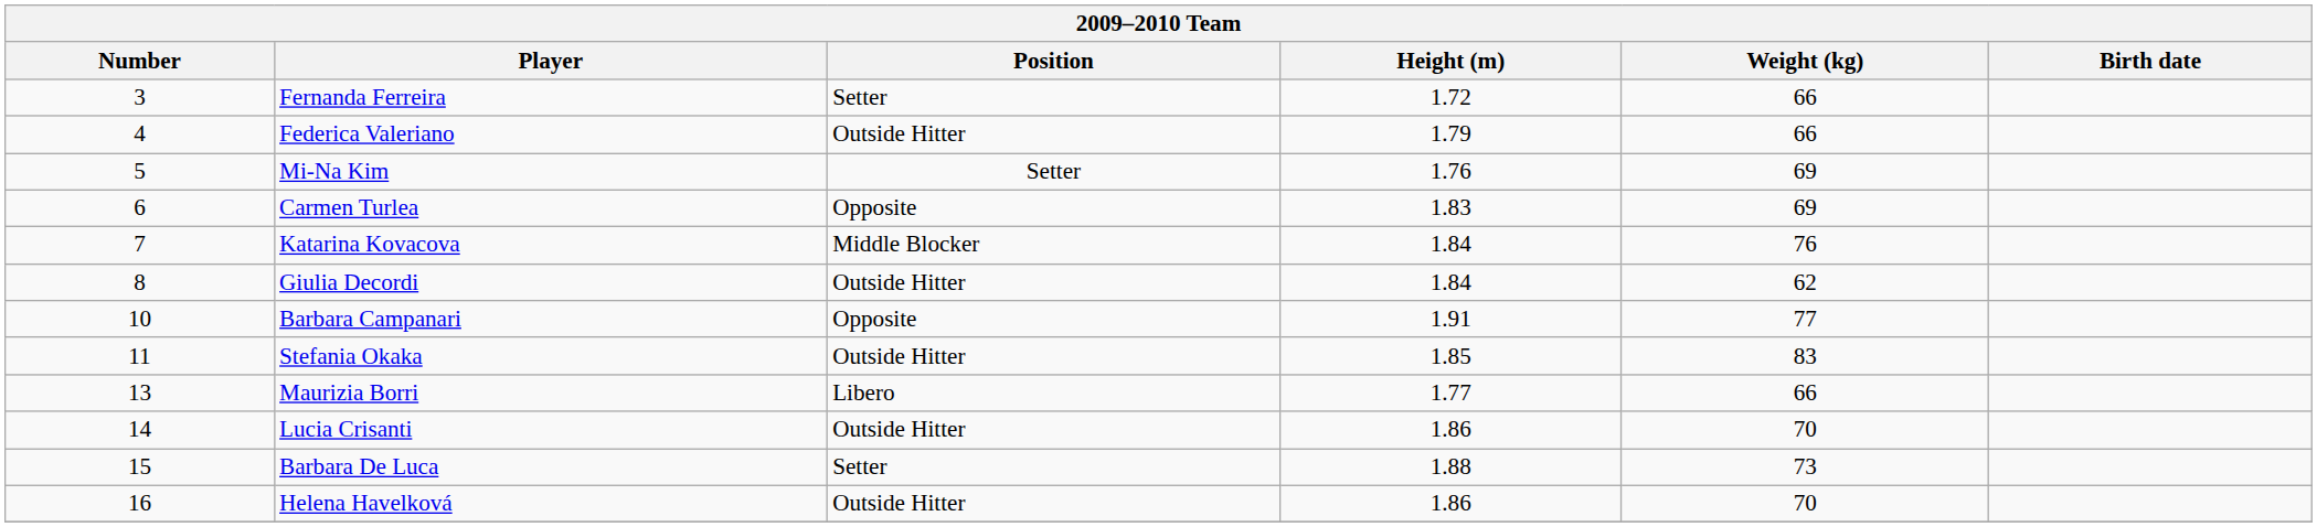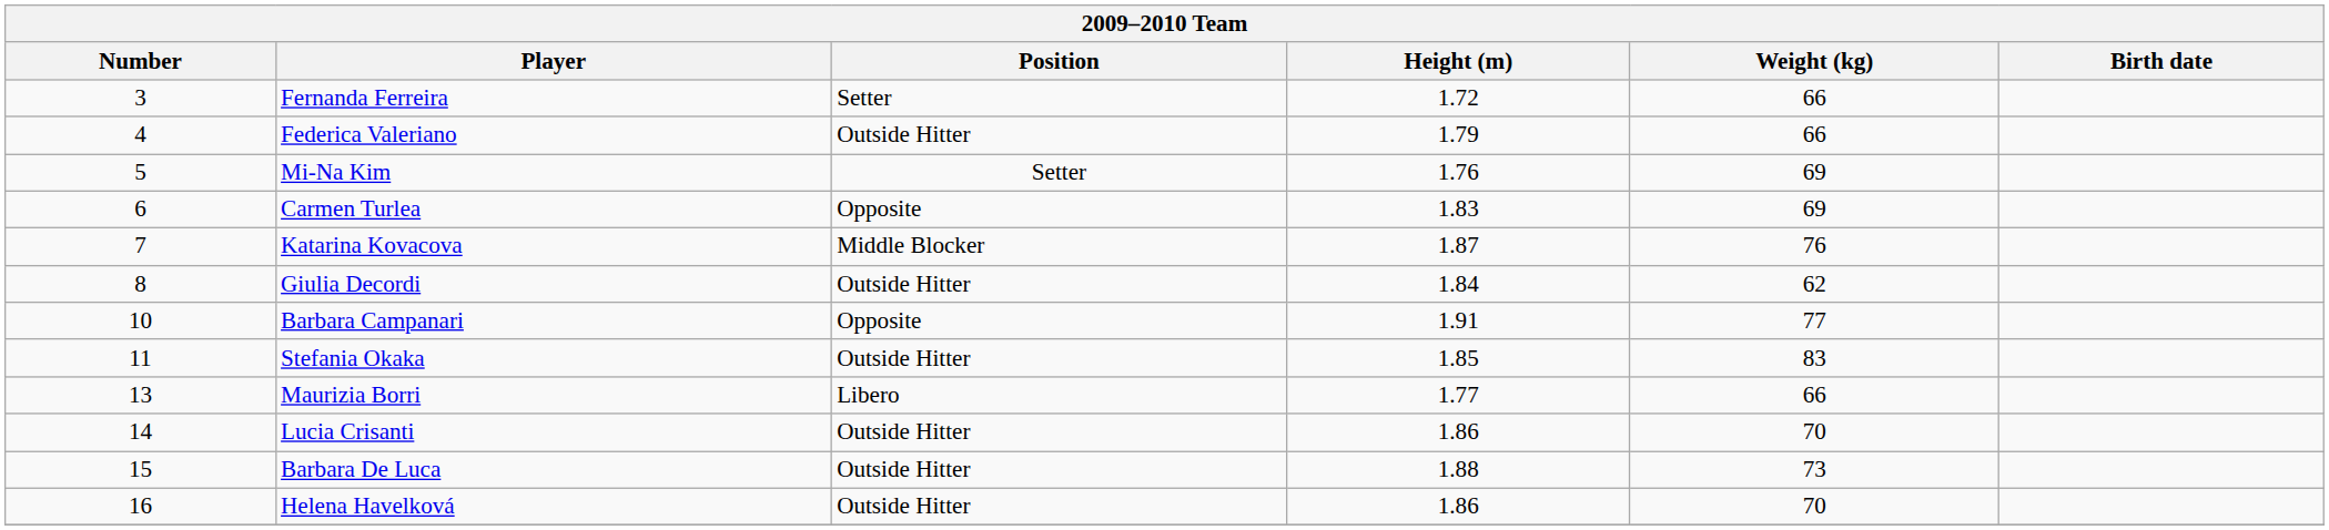Katarina Kovacova | Height (m): 1.84 -> 1.87
Barbara De Luca | Position: Setter -> Outside Hitter
